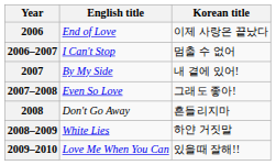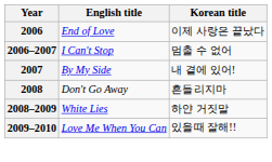- row: 2007–2008 | Even So Love | 그래도 좋아!
